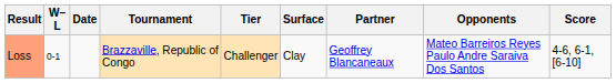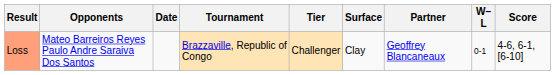columns swapped: W–L <-> Opponents
